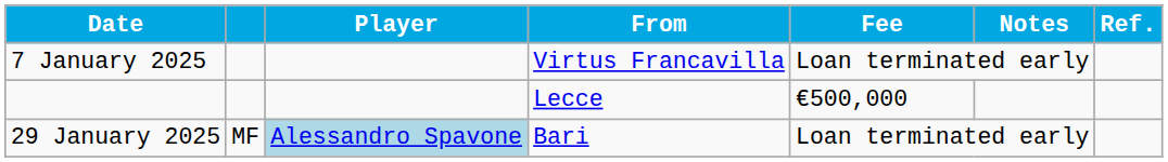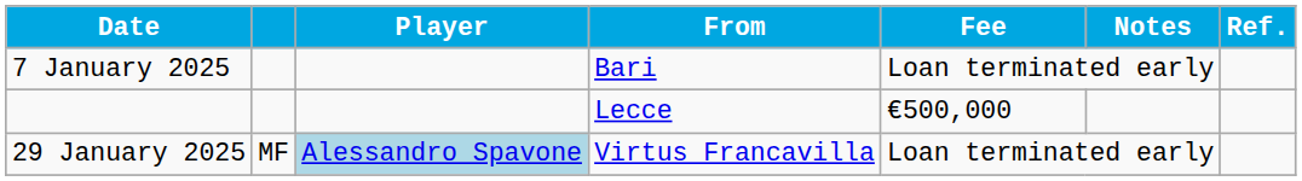7 January 2025 | From: Virtus Francavilla -> Bari
29 January 2025 | From: Bari -> Virtus Francavilla
